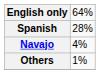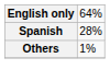- row: Navajo | 4%
